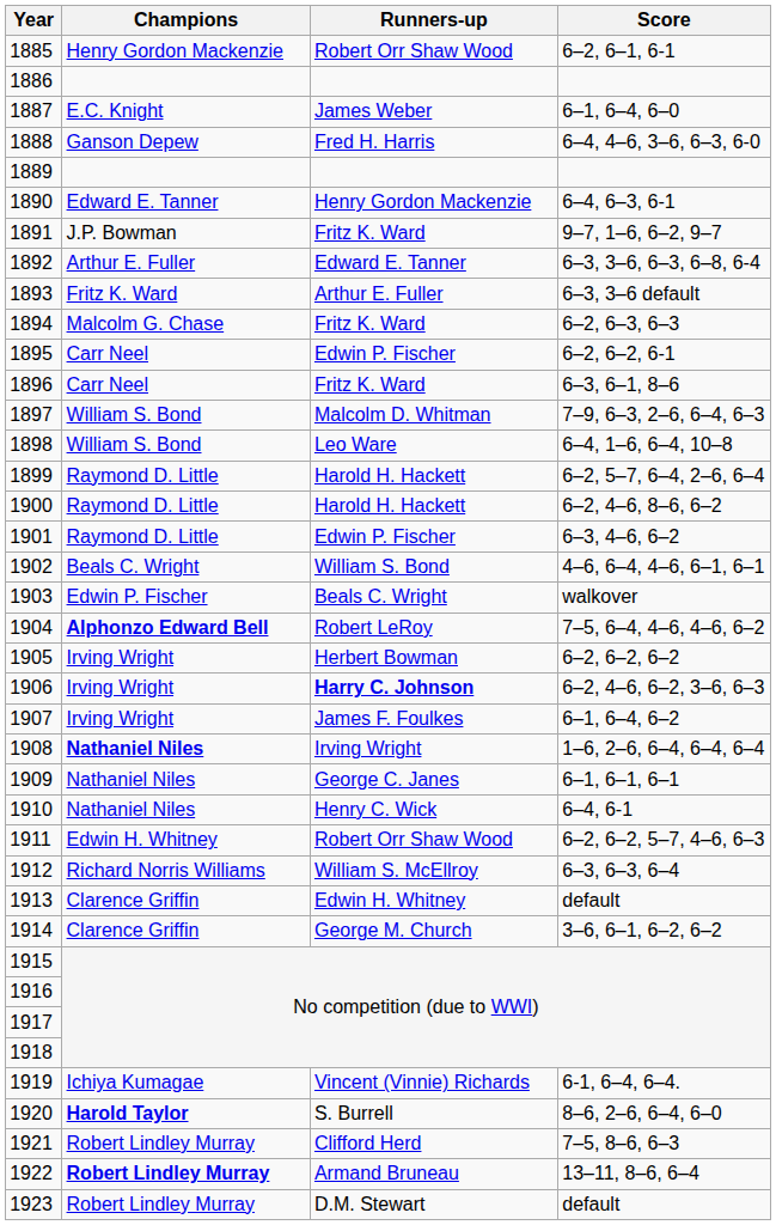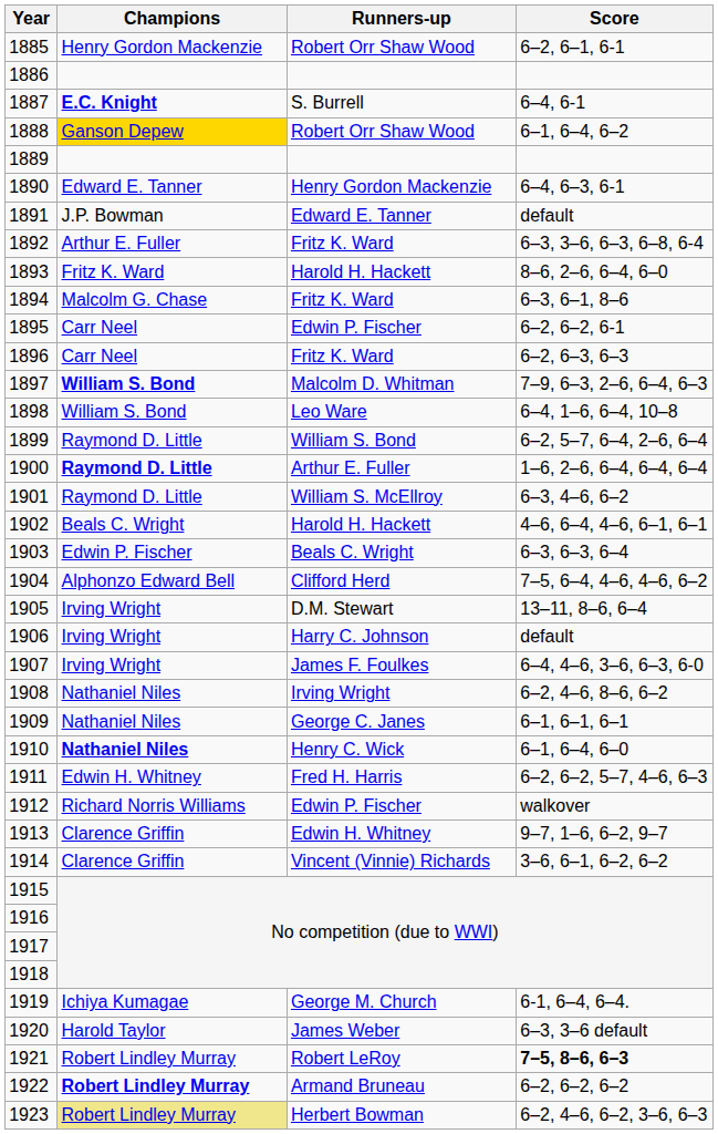1887 | Champions: normal -> bold
1887 | Runners-up: James Weber -> S. Burrell
1887 | Score: 6–1, 6–4, 6–0 -> 6–4, 6-1
1888 | Champions: no background -> gold background
1888 | Runners-up: Fred H. Harris -> Robert Orr Shaw Wood
1888 | Score: 6–4, 4–6, 3–6, 6–3, 6-0 -> 6–1, 6–4, 6–2
1891 | Runners-up: Fritz K. Ward -> Edward E. Tanner
1891 | Score: 9–7, 1–6, 6–2, 9–7 -> default
1892 | Runners-up: Edward E. Tanner -> Fritz K. Ward
1893 | Runners-up: Arthur E. Fuller -> Harold H. Hackett
1893 | Score: 6–3, 3–6 default -> 8–6, 2–6, 6–4, 6–0
1894 | Score: 6–2, 6–3, 6–3 -> 6–3, 6–1, 8–6
1896 | Score: 6–3, 6–1, 8–6 -> 6–2, 6–3, 6–3
1897 | Champions: normal -> bold
1899 | Runners-up: Harold H. Hackett -> William S. Bond
1900 | Champions: normal -> bold
1900 | Runners-up: Harold H. Hackett -> Arthur E. Fuller
1900 | Score: 6–2, 4–6, 8–6, 6–2 -> 1–6, 2–6, 6–4, 6–4, 6–4
1901 | Runners-up: Edwin P. Fischer -> William S. McEllroy
1902 | Runners-up: William S. Bond -> Harold H. Hackett
1903 | Score: walkover -> 6–3, 6–3, 6–4
1904 | Champions: bold -> normal
1904 | Runners-up: Robert LeRoy -> Clifford Herd
1905 | Runners-up: Herbert Bowman -> D.M. Stewart
1905 | Score: 6–2, 6–2, 6–2 -> 13–11, 8–6, 6–4
1906 | Runners-up: bold -> normal
1906 | Score: 6–2, 4–6, 6–2, 3–6, 6–3 -> default
1907 | Score: 6–1, 6–4, 6–2 -> 6–4, 4–6, 3–6, 6–3, 6-0
1908 | Champions: bold -> normal
1908 | Score: 1–6, 2–6, 6–4, 6–4, 6–4 -> 6–2, 4–6, 8–6, 6–2
1910 | Champions: normal -> bold
1910 | Score: 6–4, 6-1 -> 6–1, 6–4, 6–0
1911 | Runners-up: Robert Orr Shaw Wood -> Fred H. Harris
1912 | Runners-up: William S. McEllroy -> Edwin P. Fischer
1912 | Score: 6–3, 6–3, 6–4 -> walkover
1913 | Score: default -> 9–7, 1–6, 6–2, 9–7
1914 | Runners-up: George M. Church -> Vincent (Vinnie) Richards
1919 | Runners-up: Vincent (Vinnie) Richards -> George M. Church
1920 | Champions: bold -> normal
1920 | Runners-up: S. Burrell -> James Weber
1920 | Score: 8–6, 2–6, 6–4, 6–0 -> 6–3, 3–6 default
1921 | Runners-up: Clifford Herd -> Robert LeRoy
1921 | Score: normal -> bold
1922 | Score: 13–11, 8–6, 6–4 -> 6–2, 6–2, 6–2
1923 | Champions: no background -> khaki background
1923 | Runners-up: D.M. Stewart -> Herbert Bowman
1923 | Score: default -> 6–2, 4–6, 6–2, 3–6, 6–3
